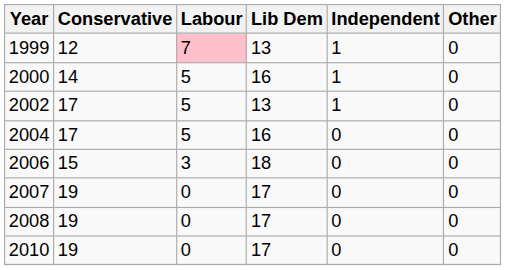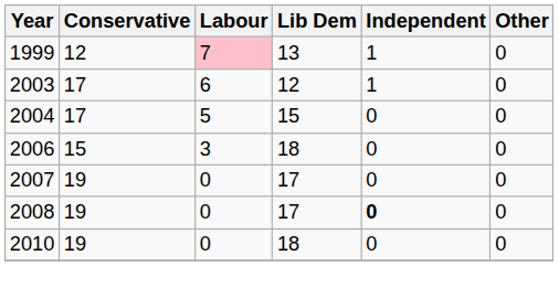- row: 2000 | 14 | 5 | 16 | 1 | 0
- row: 2002 | 17 | 5 | 13 | 1 | 0
+ row: 2003 | 17 | 6 | 12 | 1 | 0
2004 | Lib Dem: 16 -> 15
2008 | Independent: normal -> bold
2010 | Lib Dem: 17 -> 18
